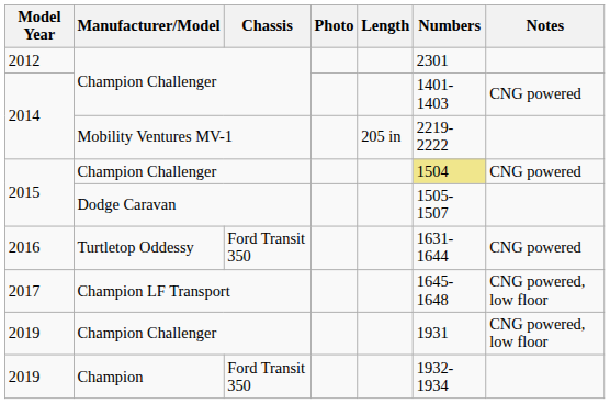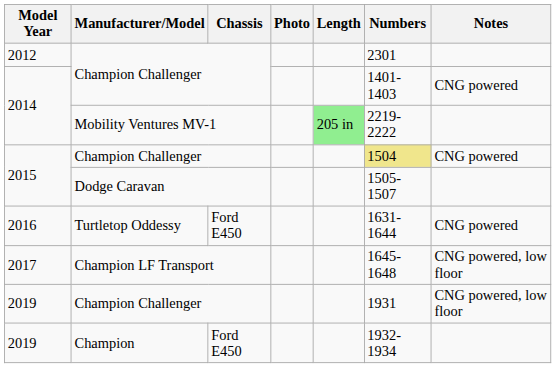2014 / Mobility Ventures MV-1 | Length: no background -> lightgreen background
2016 | Chassis: Ford Transit 350 -> Ford E450
2019 / Champion | Chassis: Ford Transit 350 -> Ford E450
